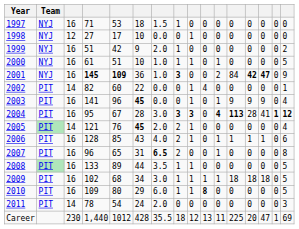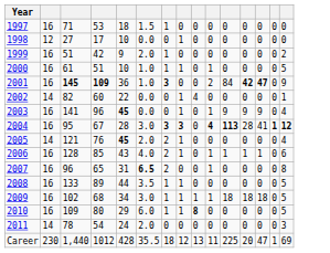- column: Team | NYJ | NYJ | NYJ | NYJ | NYJ | PIT | PIT | PIT | PIT | PIT | PIT | PIT | PIT | PIT | PIT
